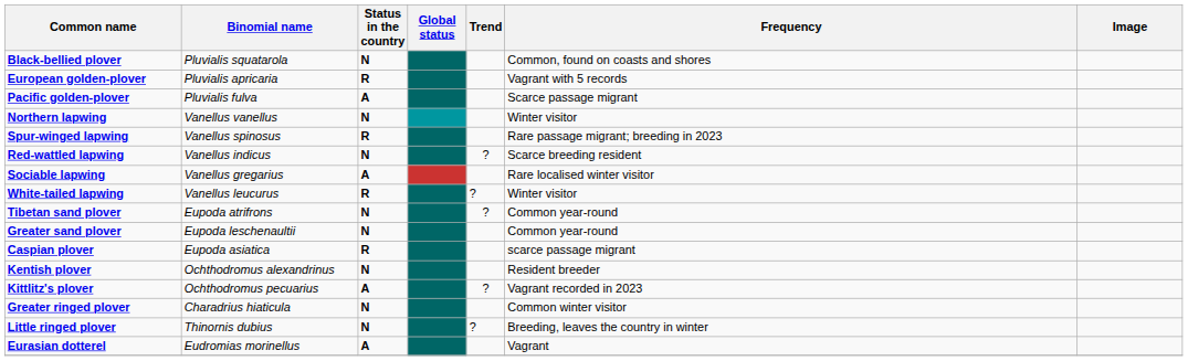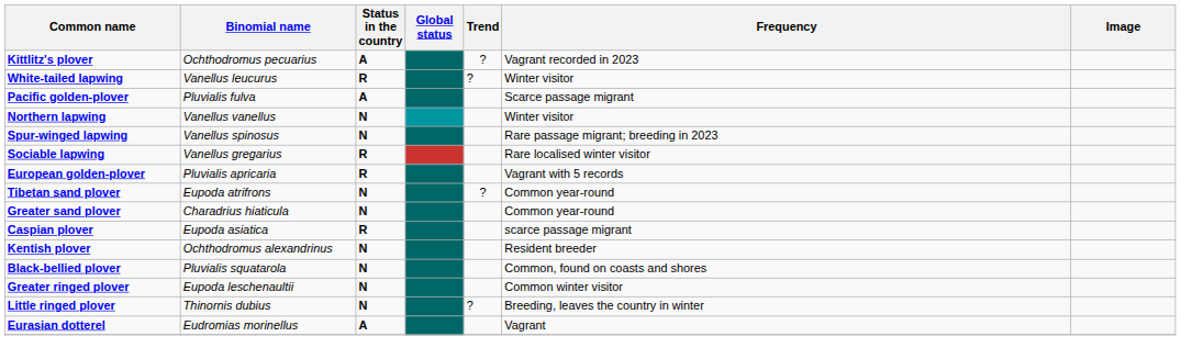rows swapped: Black-bellied plover <-> Kittlitz's plover
rows swapped: European golden-plover <-> White-tailed lapwing
Spur-winged lapwing | Status in the country: R -> N
- row: Red-wattled lapwing | Vanellus indicus | N | ? | Scarce breeding resident
Sociable lapwing | Status in the country: A -> R
Greater sand plover | Binomial name: Eupoda leschenaultii -> Charadrius hiaticula
Greater ringed plover | Binomial name: Charadrius hiaticula -> Eupoda leschenaultii
